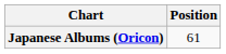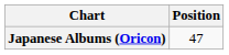Japanese Albums (Oricon) | Position: 61 -> 47
